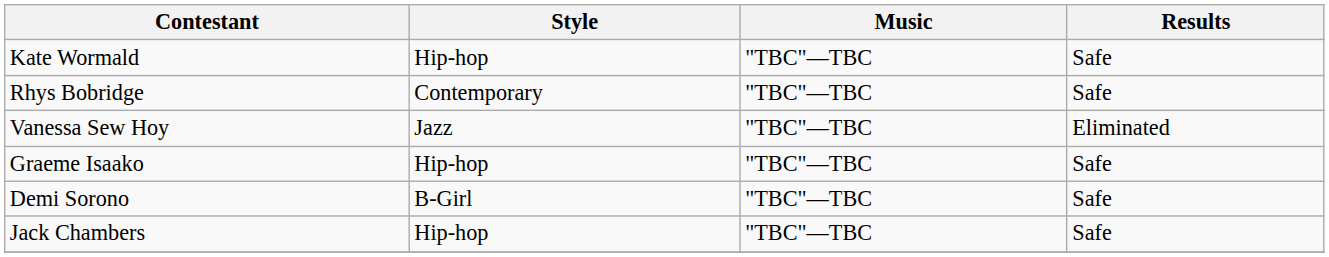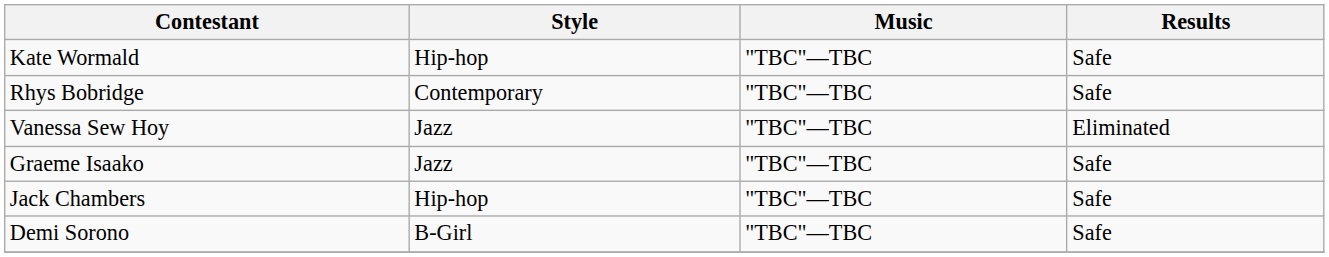Graeme Isaako | Style: Hip-hop -> Jazz
rows swapped: Demi Sorono <-> Jack Chambers
